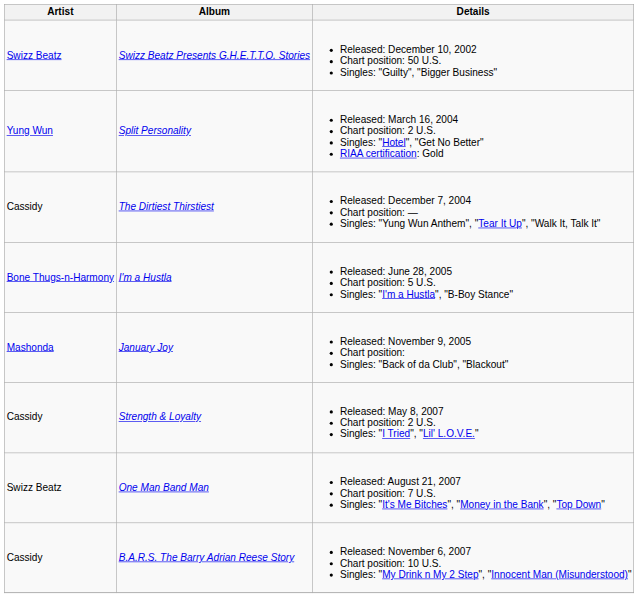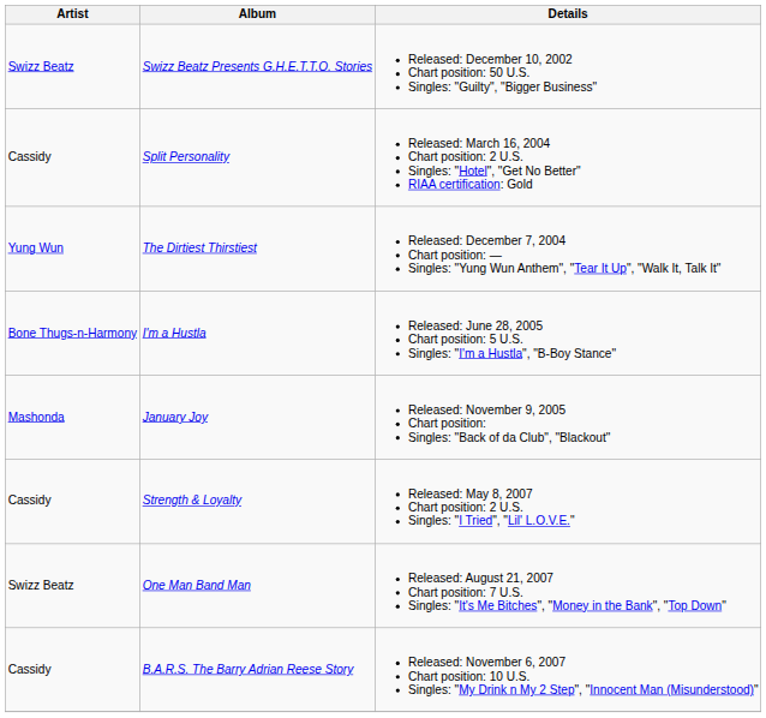Split Personality | Artist: Yung Wun -> Cassidy
The Dirtiest Thirstiest | Artist: Cassidy -> Yung Wun
